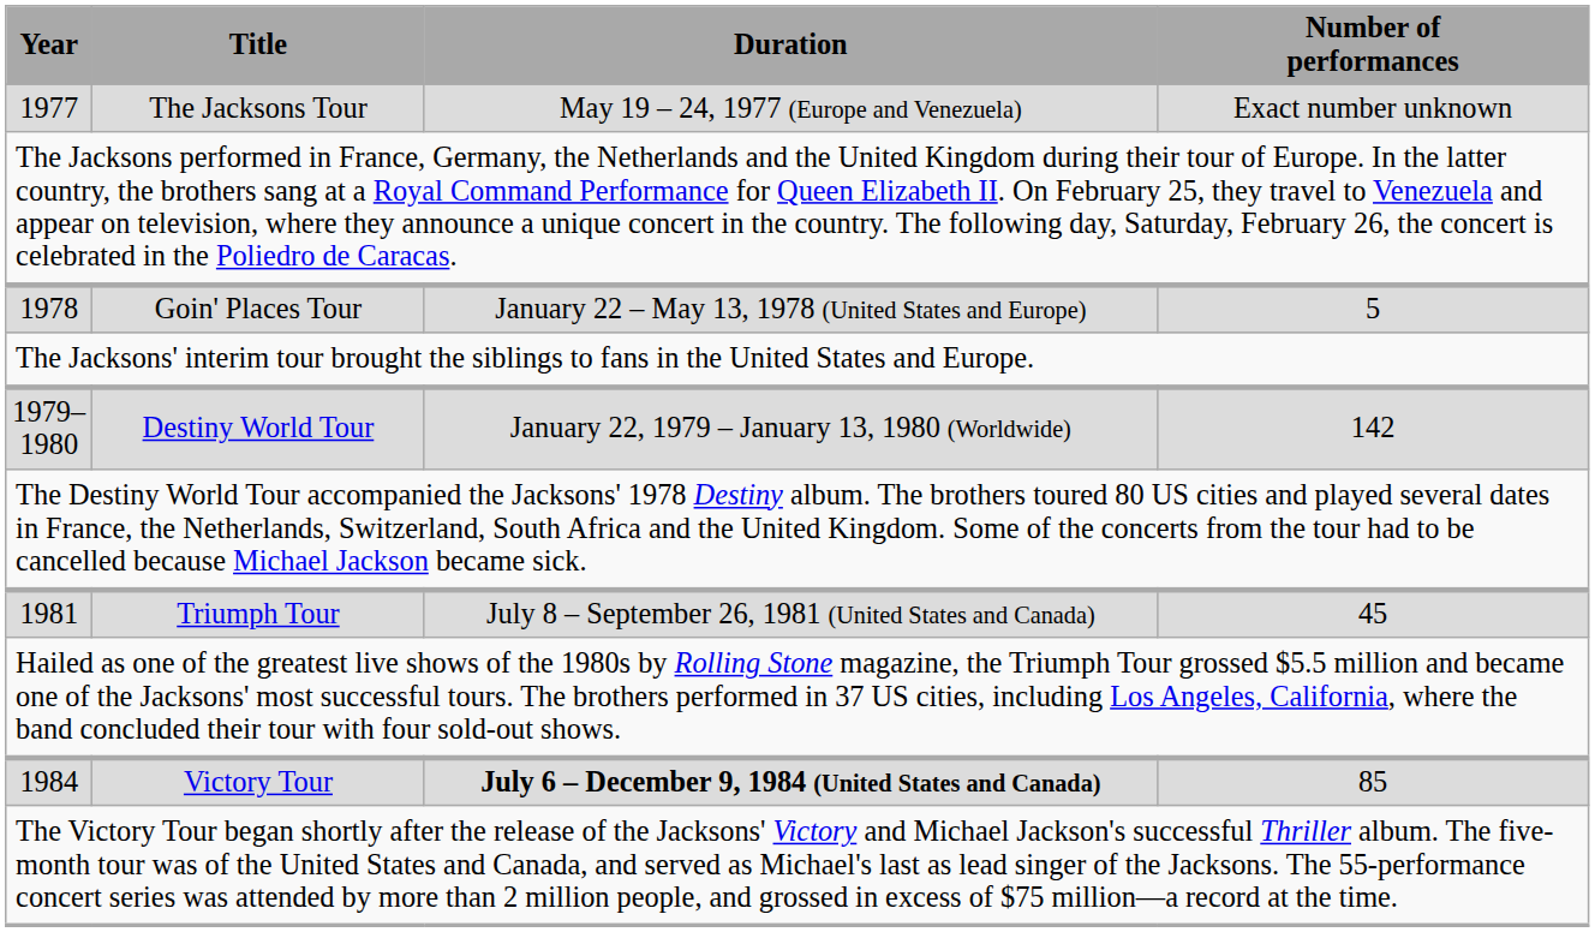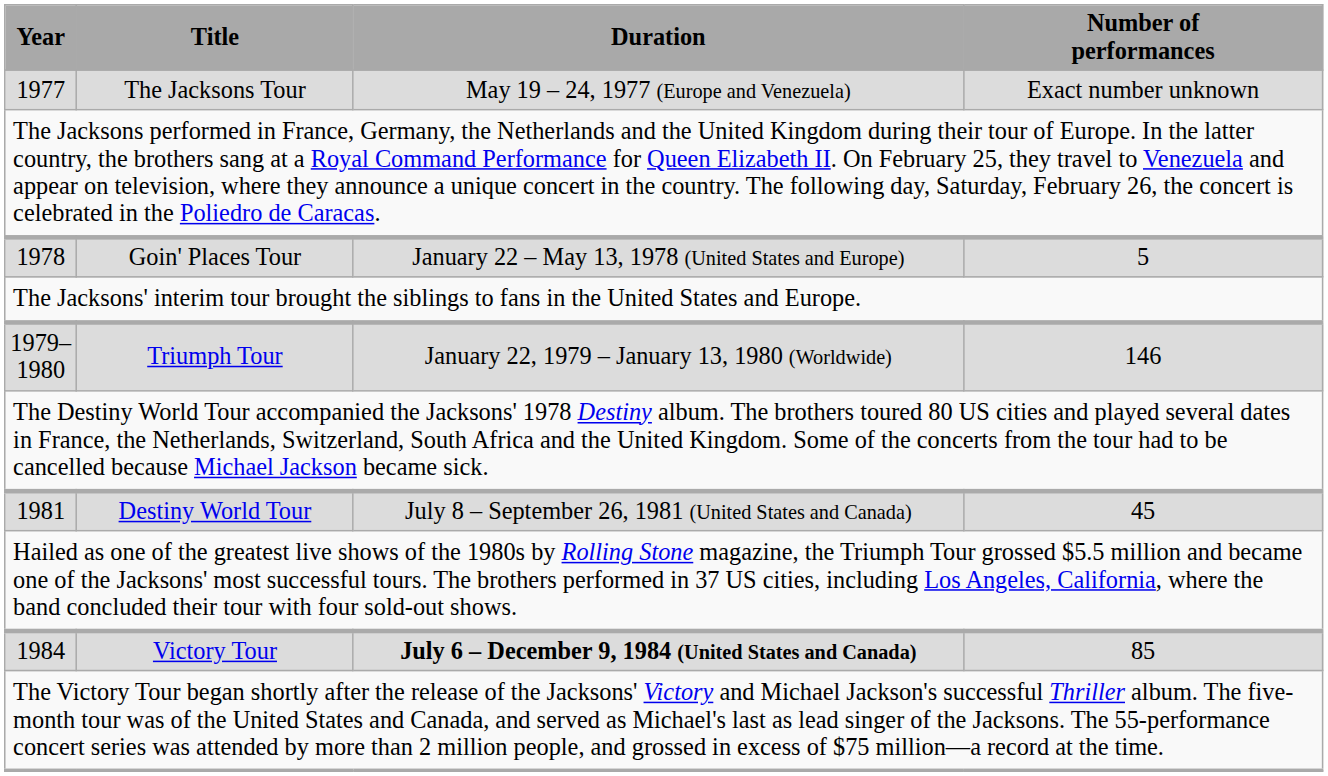1979–1980 | Title: Destiny World Tour -> Triumph Tour
1979–1980 | Number of performances: 142 -> 146
1981 | Title: Triumph Tour -> Destiny World Tour
